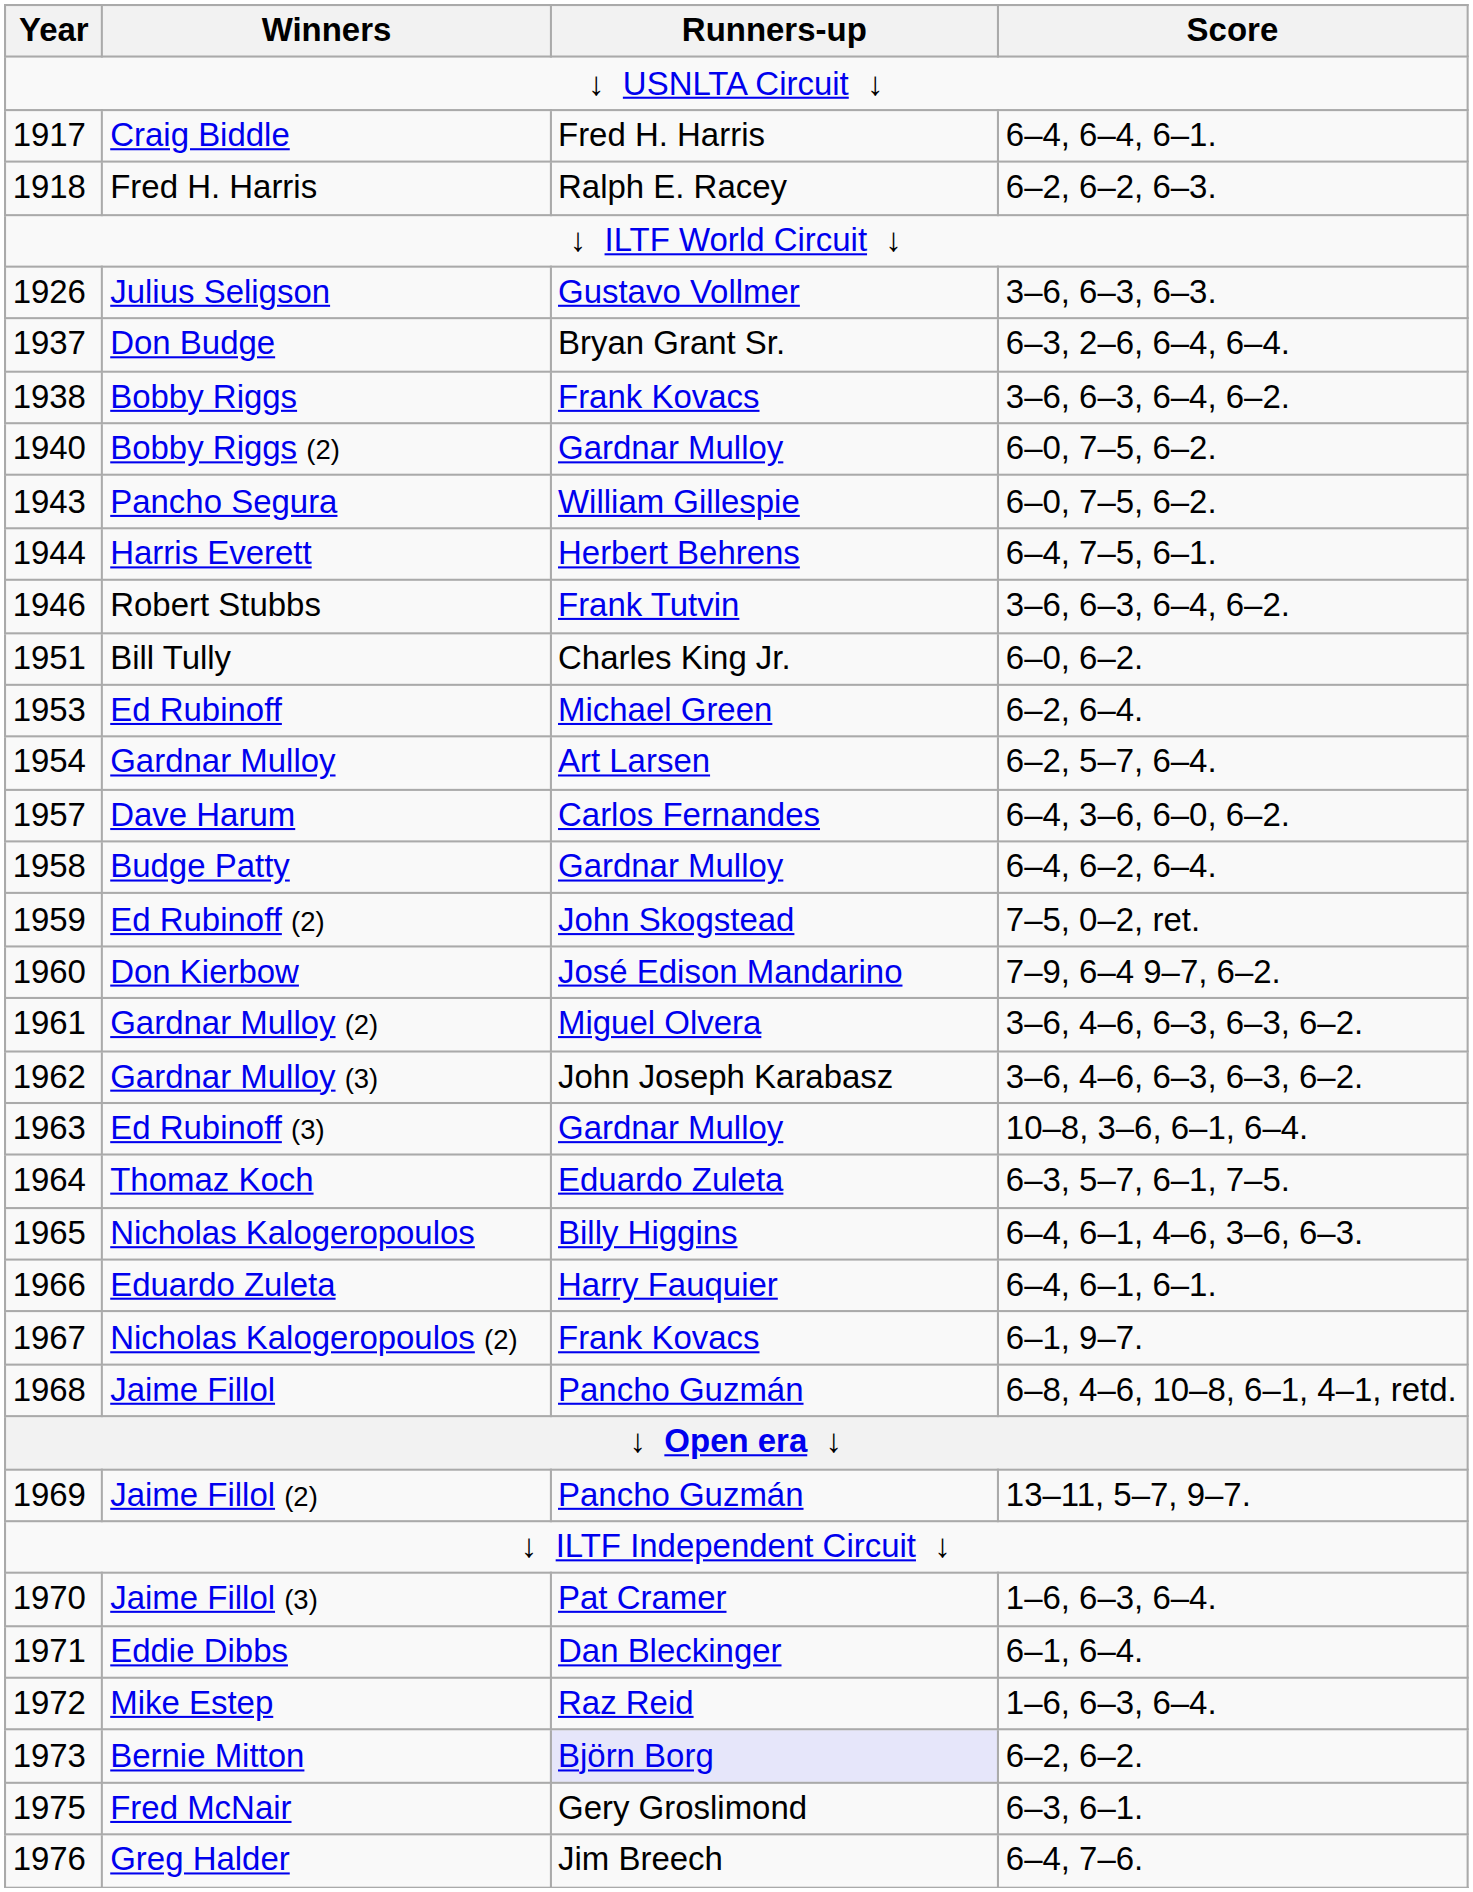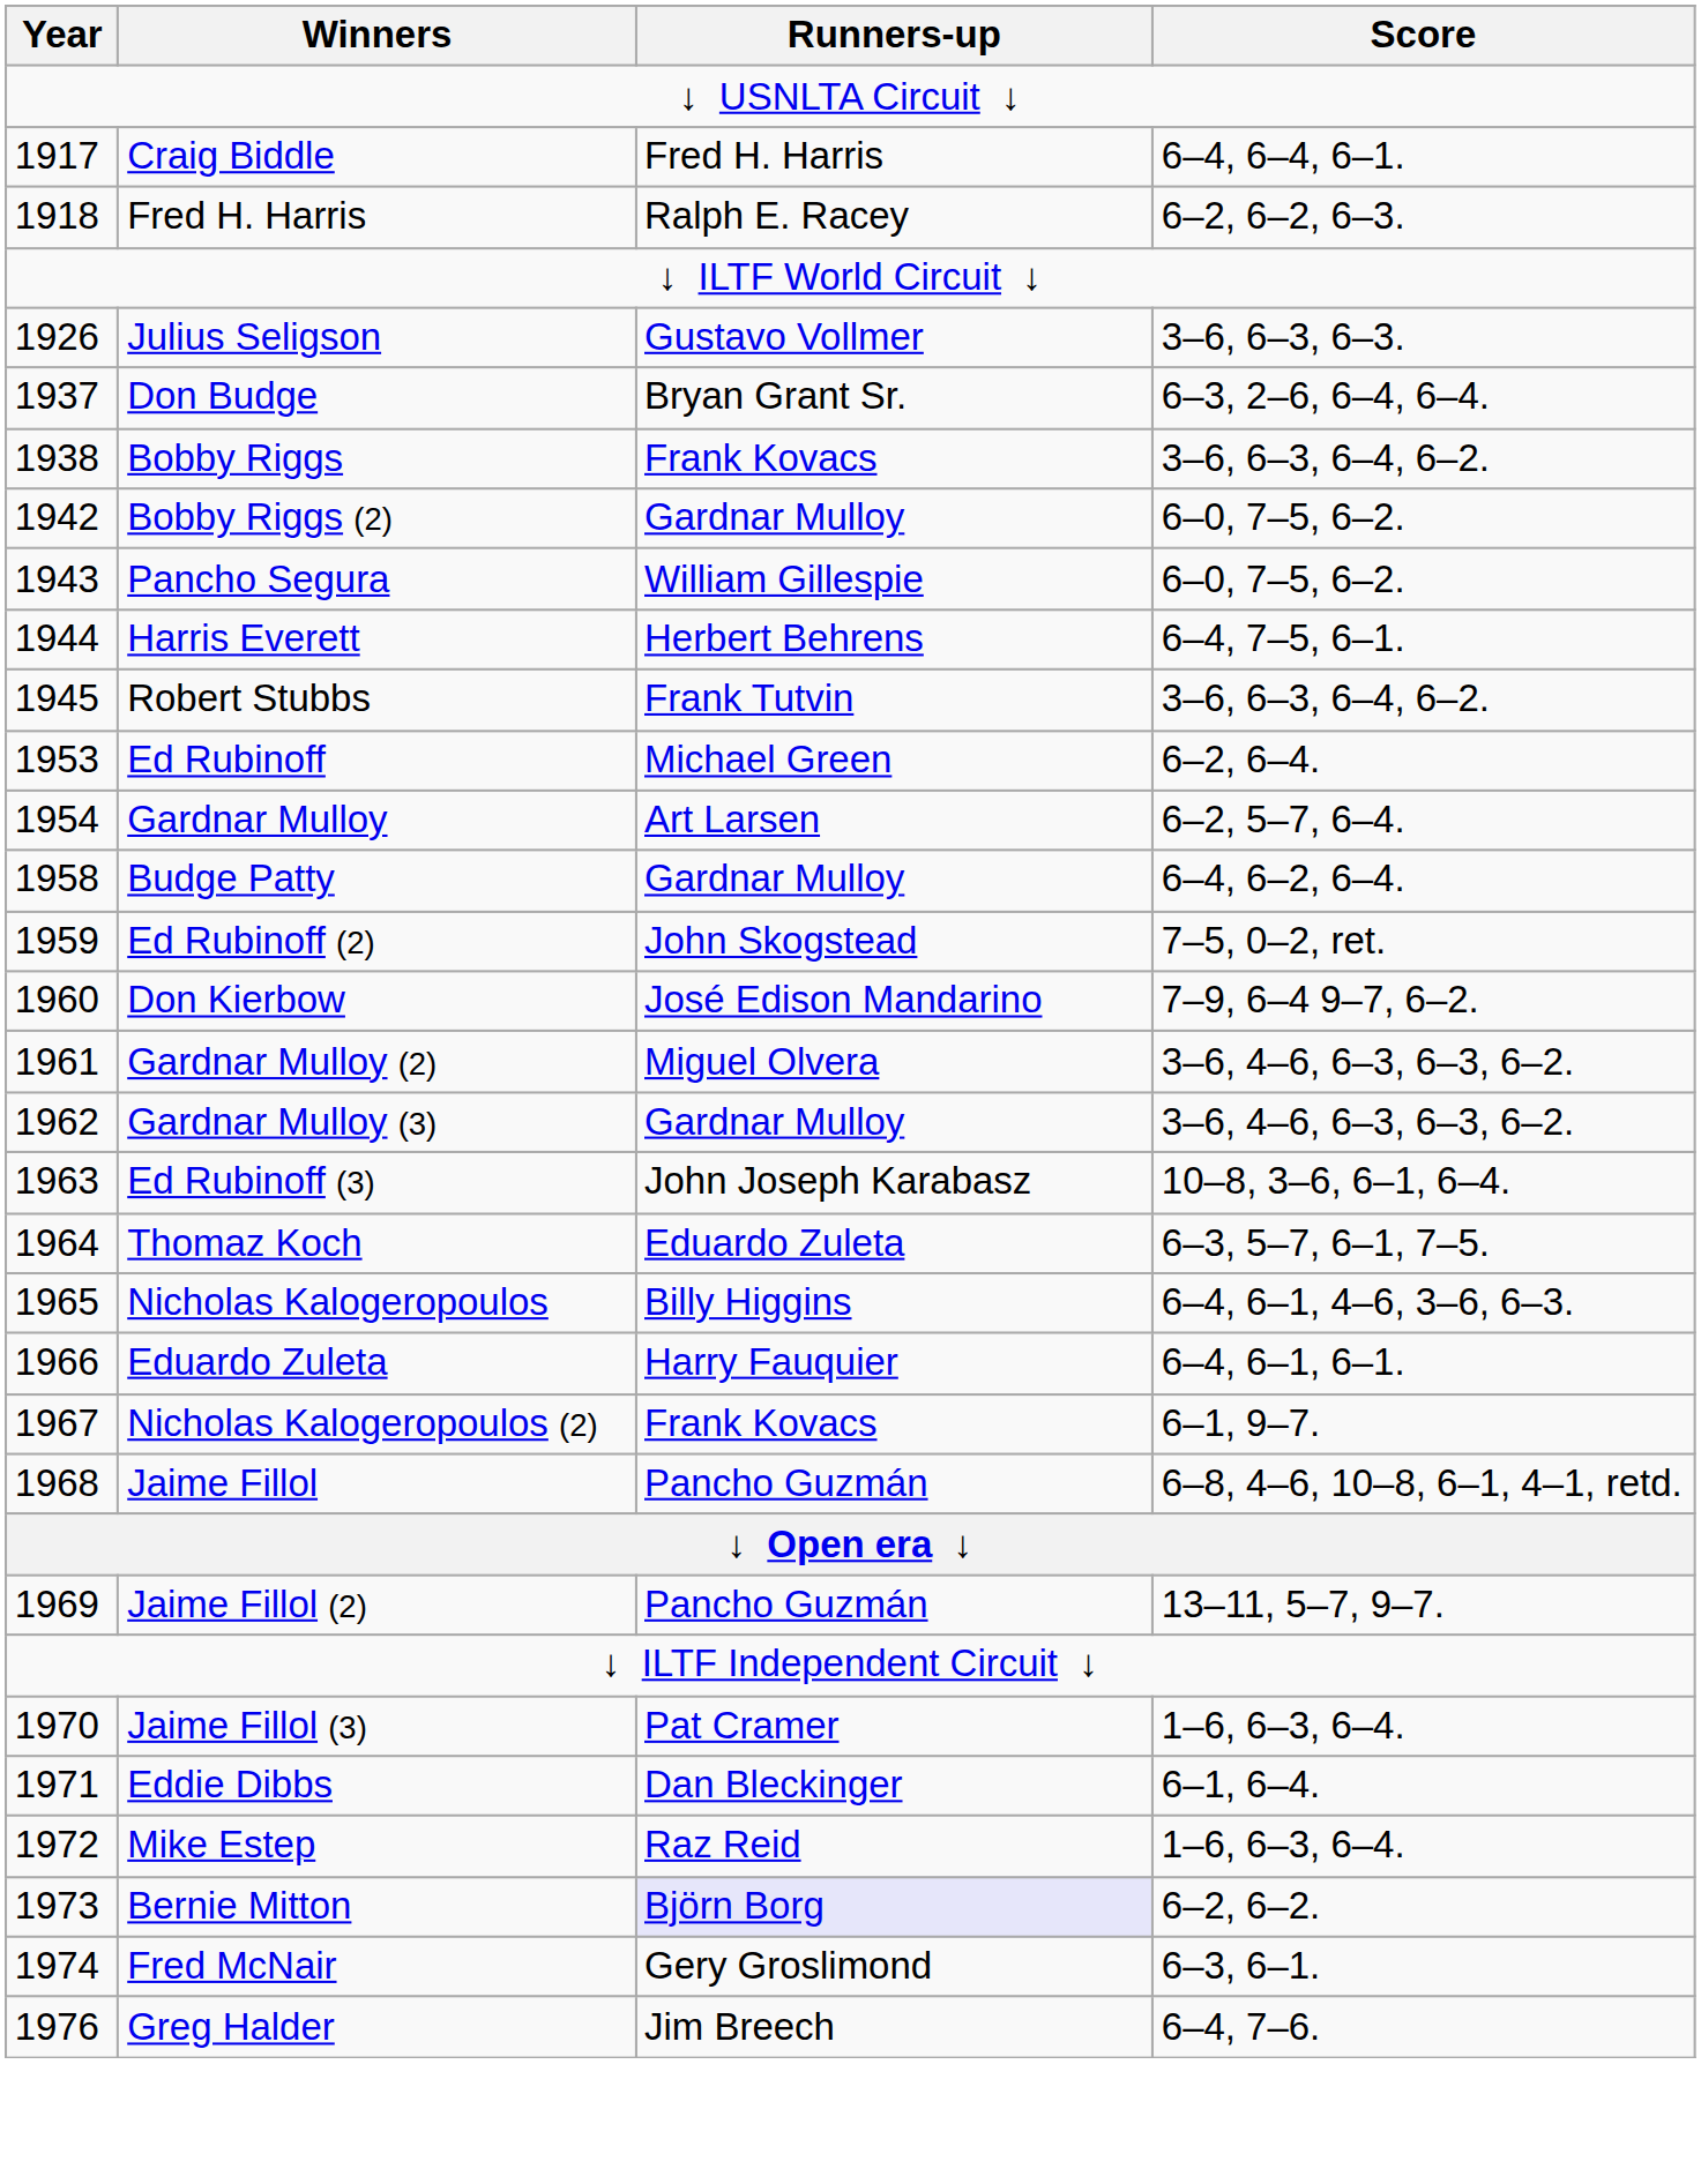Bobby Riggs (2) | Year: 1940 -> 1942
Robert Stubbs | Year: 1946 -> 1945
- row: 1951 | Bill Tully | Charles King Jr. | 6–0, 6–2.
- row: 1957 | Dave Harum | Carlos Fernandes | 6–4, 3–6, 6–0, 6–2.
Gardnar Mulloy (3) | Runners-up: John Joseph Karabasz -> Gardnar Mulloy
Ed Rubinoff (3) | Runners-up: Gardnar Mulloy -> John Joseph Karabasz
Fred McNair | Year: 1975 -> 1974
